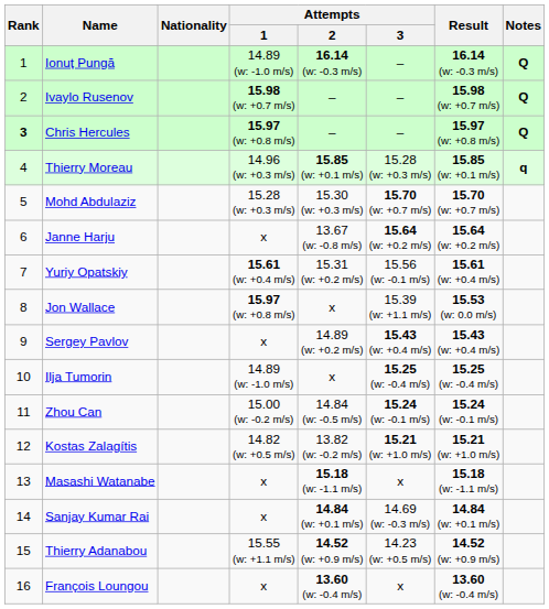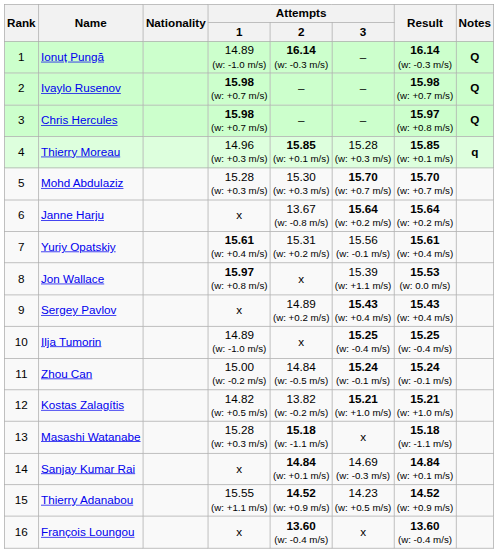Chris Hercules | Rank: bold -> normal
Chris Hercules | Attempts / 1: 15.97 (w: +0.8 m/s) -> 15.98 (w: +0.7 m/s)
Masashi Watanabe | Attempts / 1: x -> 15.28 (w: +0.3 m/s)
